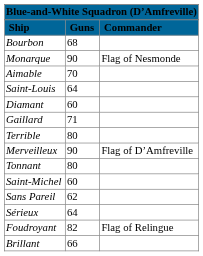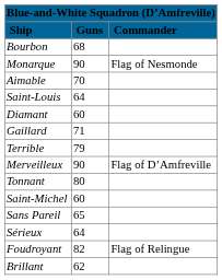Terrible | Guns: 80 -> 79
Sans Pareil | Guns: 62 -> 65
Brillant | Guns: 66 -> 62
